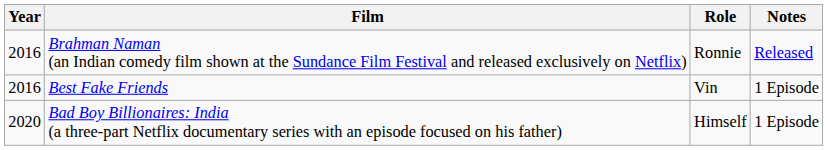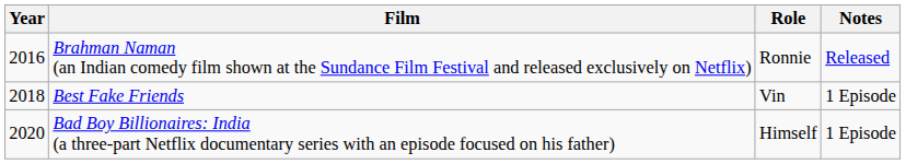Best Fake Friends | Year: 2016 -> 2018
